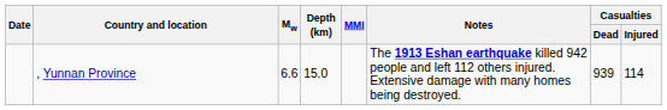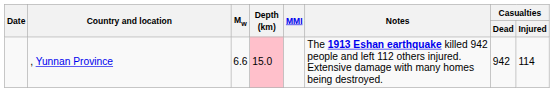, Yunnan Province | Depth (km): no background -> pink background
, Yunnan Province | Casualties / Dead: 939 -> 942
